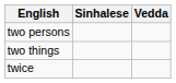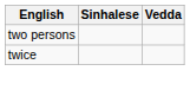- row: two things
